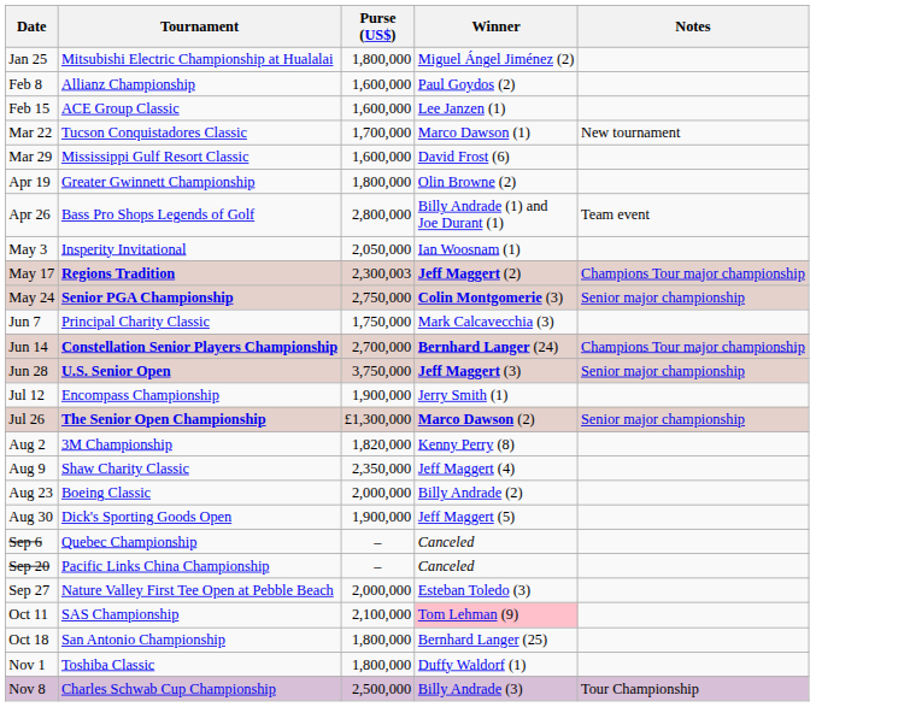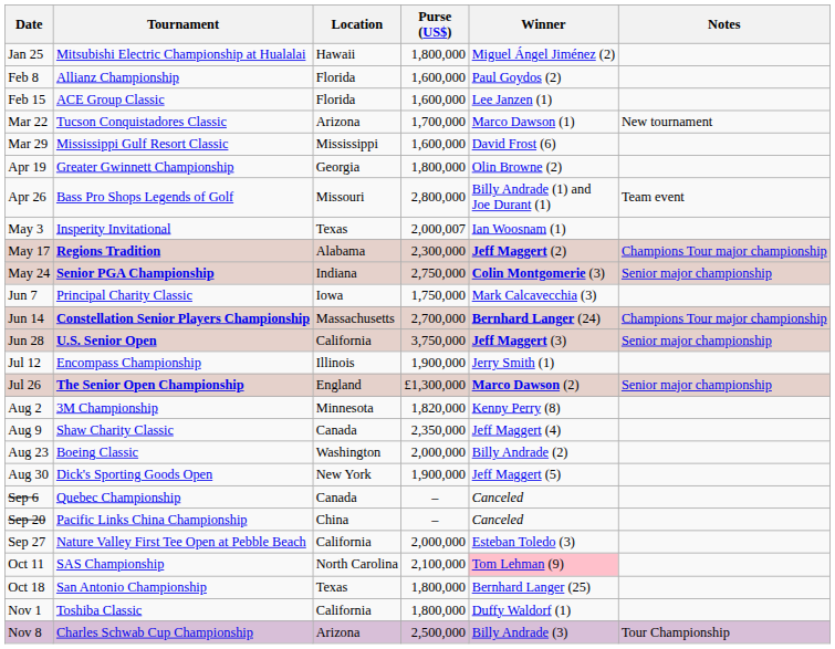+ column: Location | Hawaii | Florida | Florida | Arizona | Mississippi | Georgia | Missouri | Texas | Alabama | Indiana | Iowa | Massachusetts | California | Illinois | England | Minnesota | Canada | Washington | New York | Canada | China | California | North Carolina | Texas | California | Arizona
May 3 | Purse (US$): 2,050,000 -> 2,000,007
May 17 | Purse (US$): 2,300,003 -> 2,300,000
